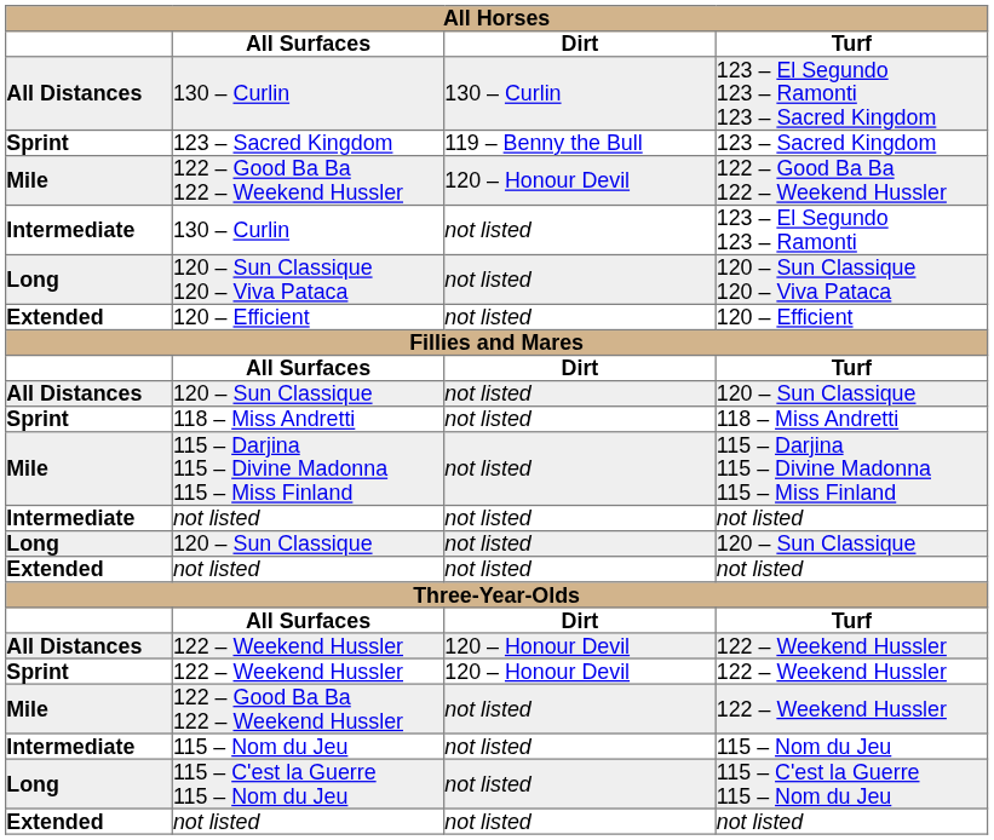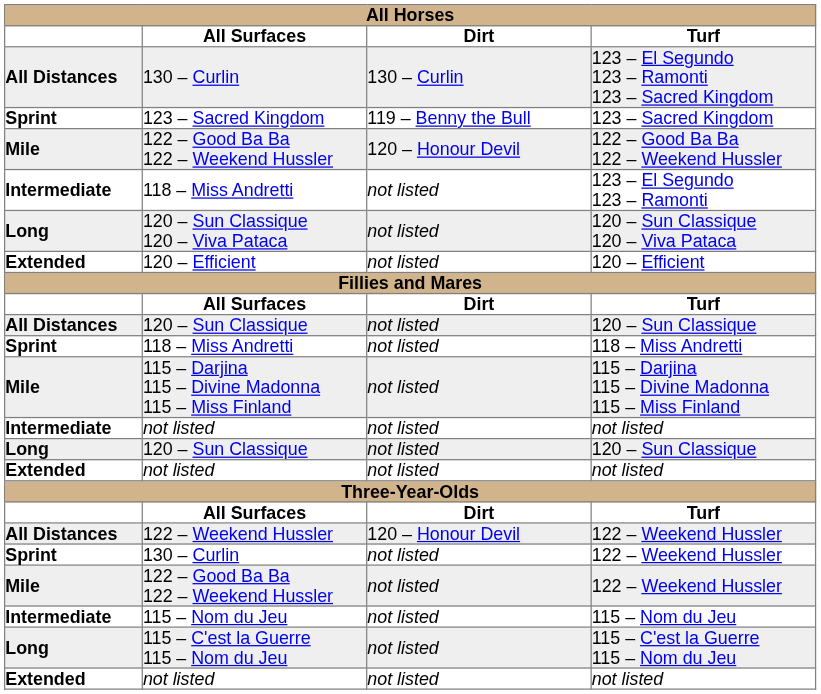123 – El Segundo 123 – Ramonti | All Surfaces: 130 – Curlin -> 118 – Miss Andretti
Sprint / 122 – Weekend Hussler | All Surfaces: 122 – Weekend Hussler -> 130 – Curlin
Sprint / 122 – Weekend Hussler | Dirt: 120 – Honour Devil -> not listed
